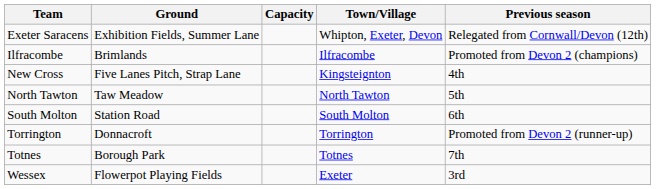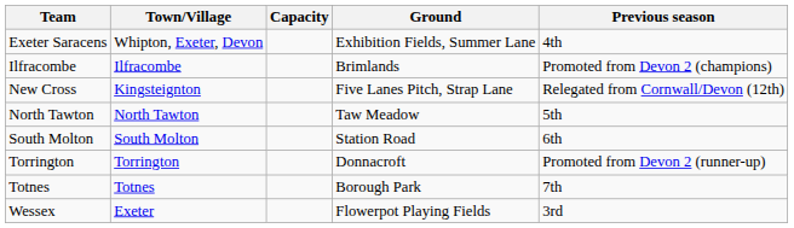columns swapped: Ground <-> Town/Village
Exeter Saracens | Previous season: Relegated from Cornwall/Devon (12th) -> 4th
New Cross | Previous season: 4th -> Relegated from Cornwall/Devon (12th)
